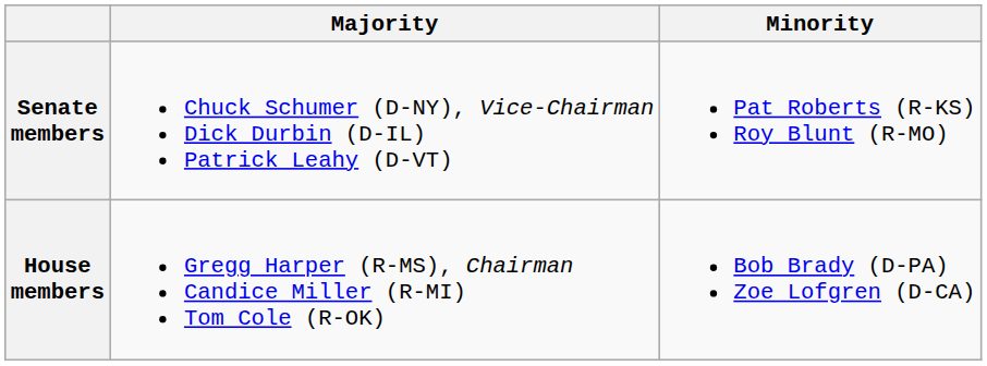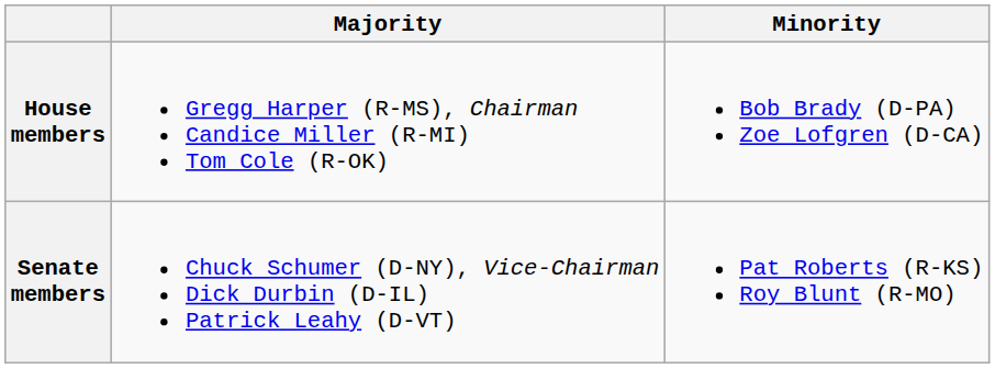rows swapped: Senate members <-> House members
